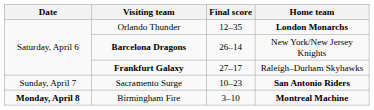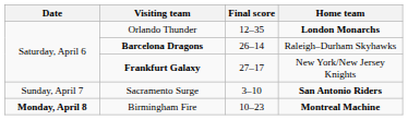Barcelona Dragons | Home team: New York/New Jersey Knights -> Raleigh–Durham Skyhawks
Frankfurt Galaxy | Home team: Raleigh–Durham Skyhawks -> New York/New Jersey Knights
Sacramento Surge | Final score: 10–23 -> 3–10
Birmingham Fire | Final score: 3–10 -> 10–23
